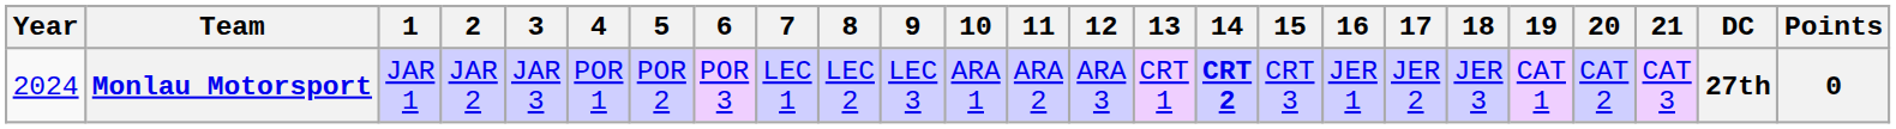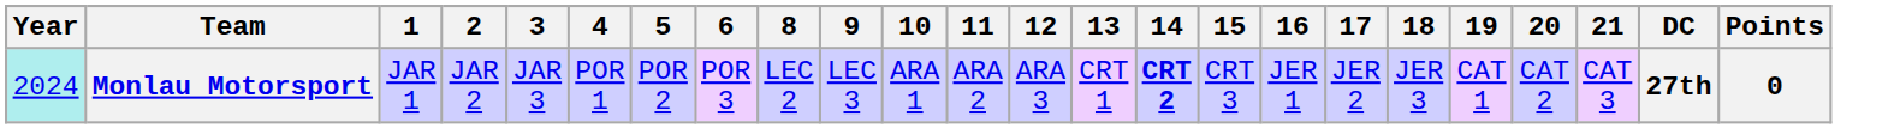- column: 7 | LEC 1
Monlau Motorsport | Year: no background -> paleturquoise background
